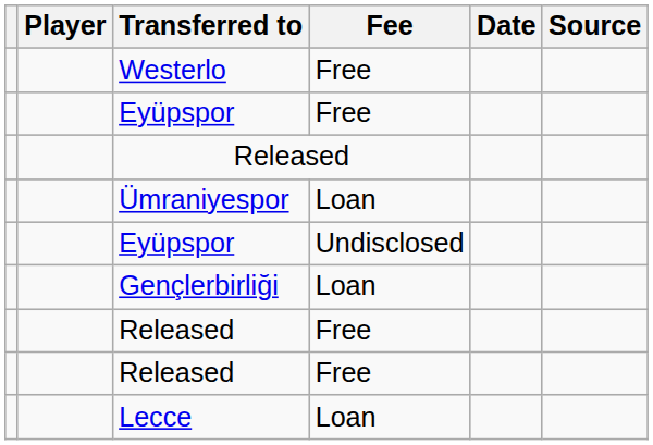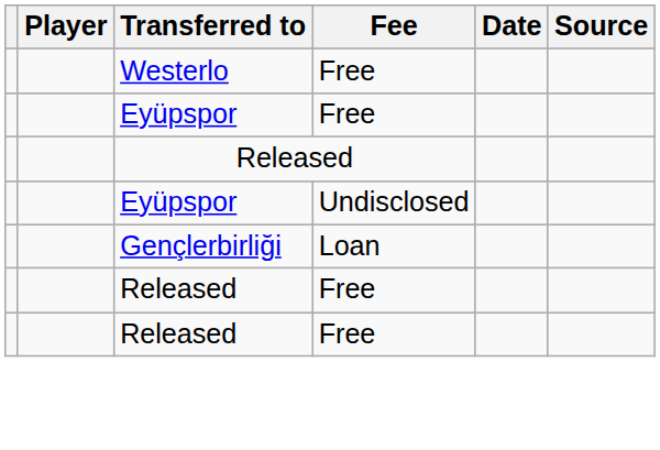- row: Ümraniyespor | Loan
- row: Lecce | Loan
